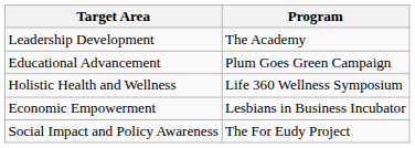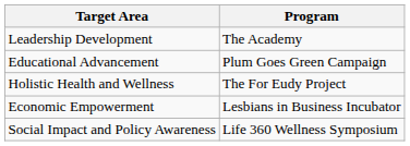Holistic Health and Wellness | Program: Life 360 Wellness Symposium -> The For Eudy Project
Social Impact and Policy Awareness | Program: The For Eudy Project -> Life 360 Wellness Symposium
